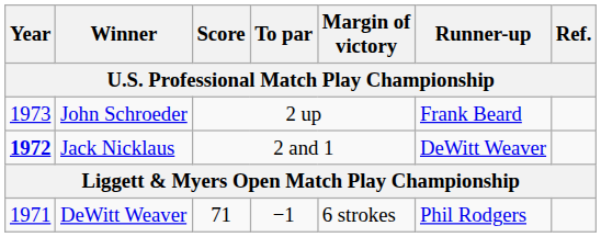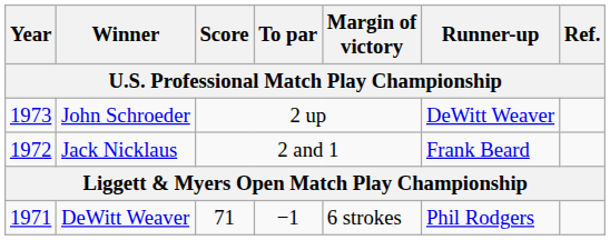John Schroeder | Runner-up: Frank Beard -> DeWitt Weaver
Jack Nicklaus | Year: bold -> normal
Jack Nicklaus | Runner-up: DeWitt Weaver -> Frank Beard
